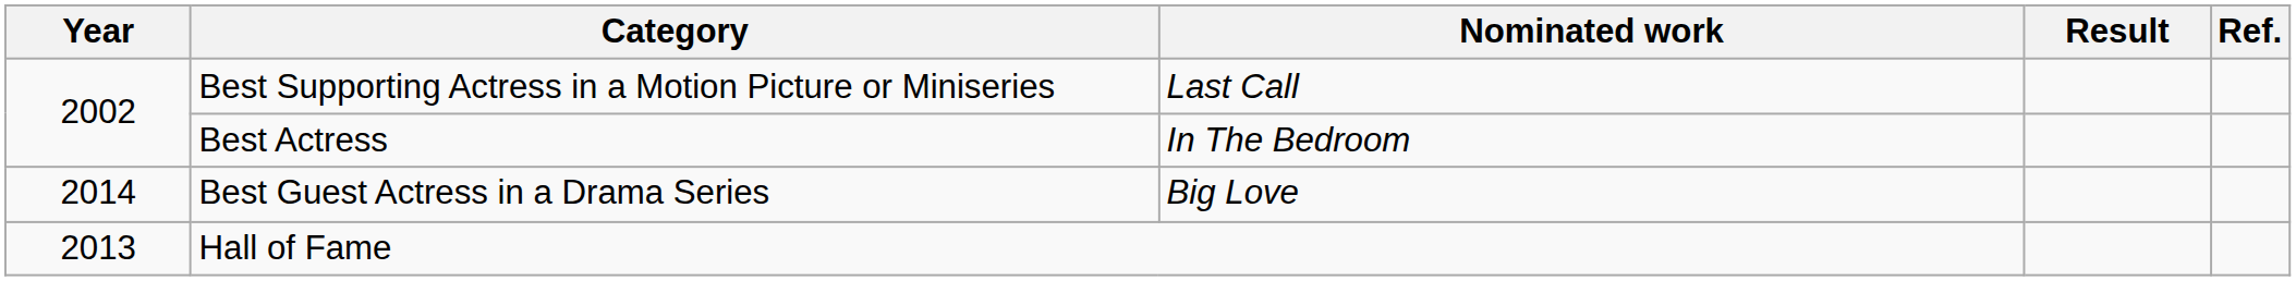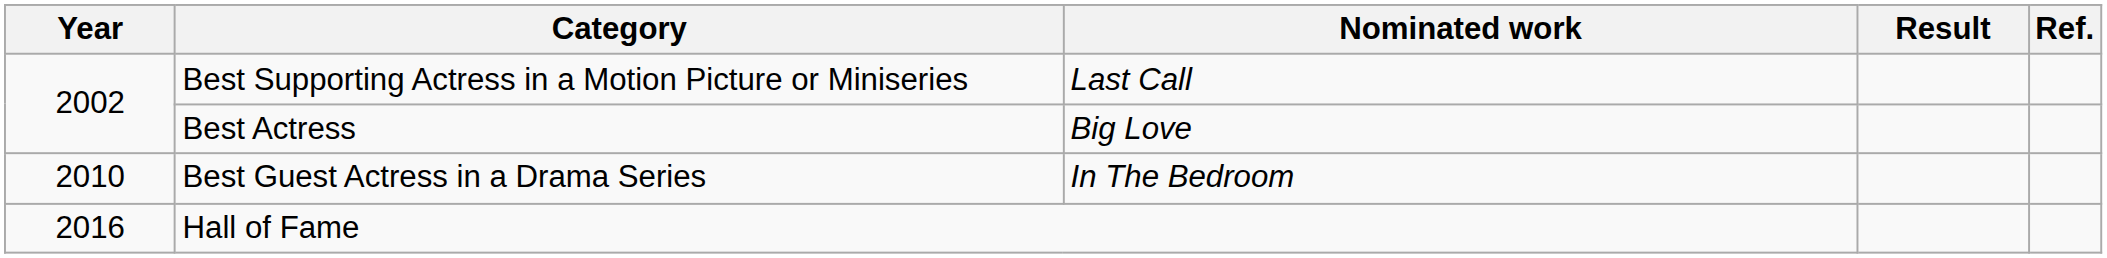Best Actress | Nominated work: In The Bedroom -> Big Love
Best Guest Actress in a Drama Series | Year: 2014 -> 2010
Best Guest Actress in a Drama Series | Nominated work: Big Love -> In The Bedroom
Hall of Fame | Year: 2013 -> 2016
